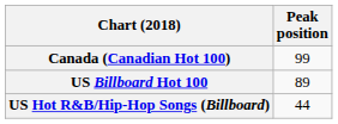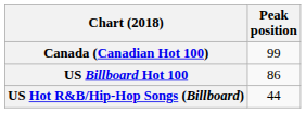US Billboard Hot 100 | Peak position: 89 -> 86
